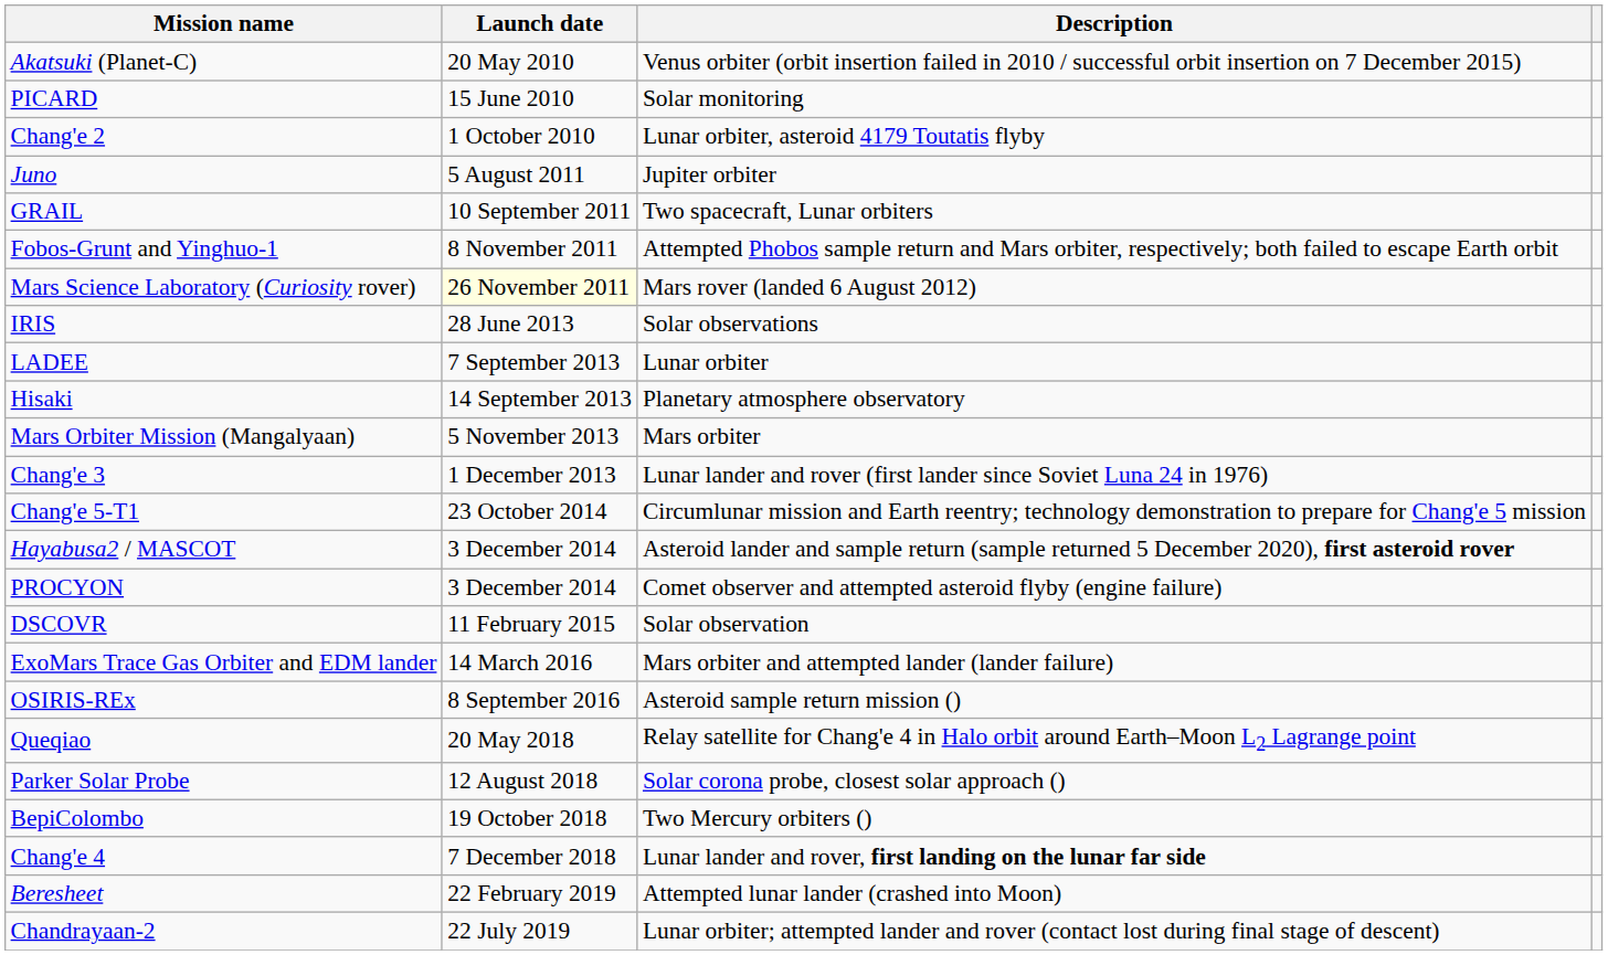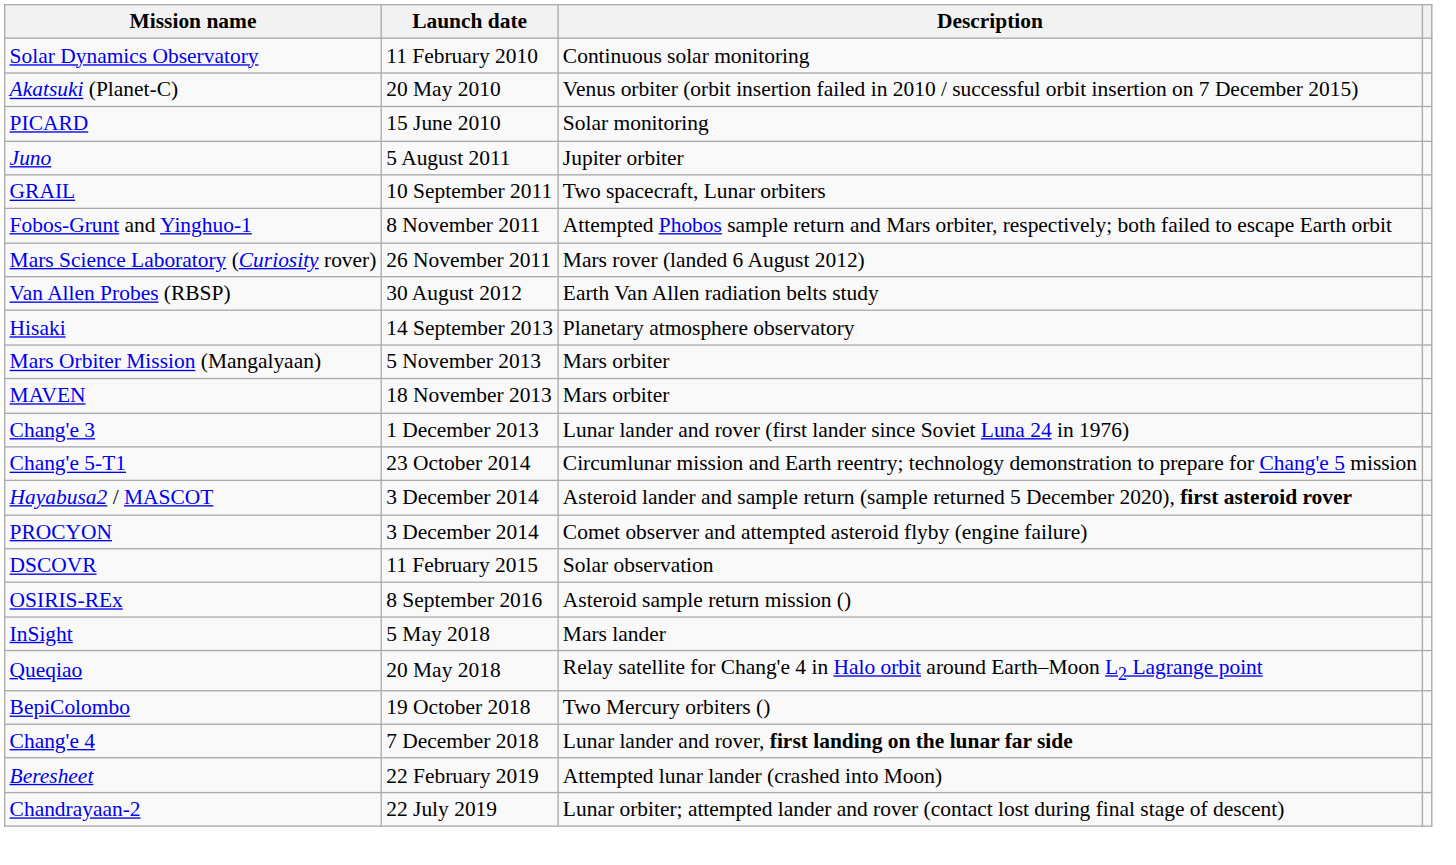+ row: Solar Dynamics Observatory | 11 February 2010 | Continuous solar monitoring
- row: Chang'e 2 | 1 October 2010 | Lunar orbiter, asteroid 4179 Toutatis flyby
Mars Science Laboratory (Curiosity rover) | Launch date: lightyellow background -> no background
+ row: Van Allen Probes (RBSP) | 30 August 2012 | Earth Van Allen radiation belts study
- row: IRIS | 28 June 2013 | Solar observations
- row: LADEE | 7 September 2013 | Lunar orbiter
+ row: MAVEN | 18 November 2013 | Mars orbiter
- row: ExoMars Trace Gas Orbiter and EDM lander | 14 March 2016 | Mars orbiter and attempted lander (lander failure)
+ row: InSight | 5 May 2018 | Mars lander
- row: Parker Solar Probe | 12 August 2018 | Solar corona probe, closest solar approach ()
